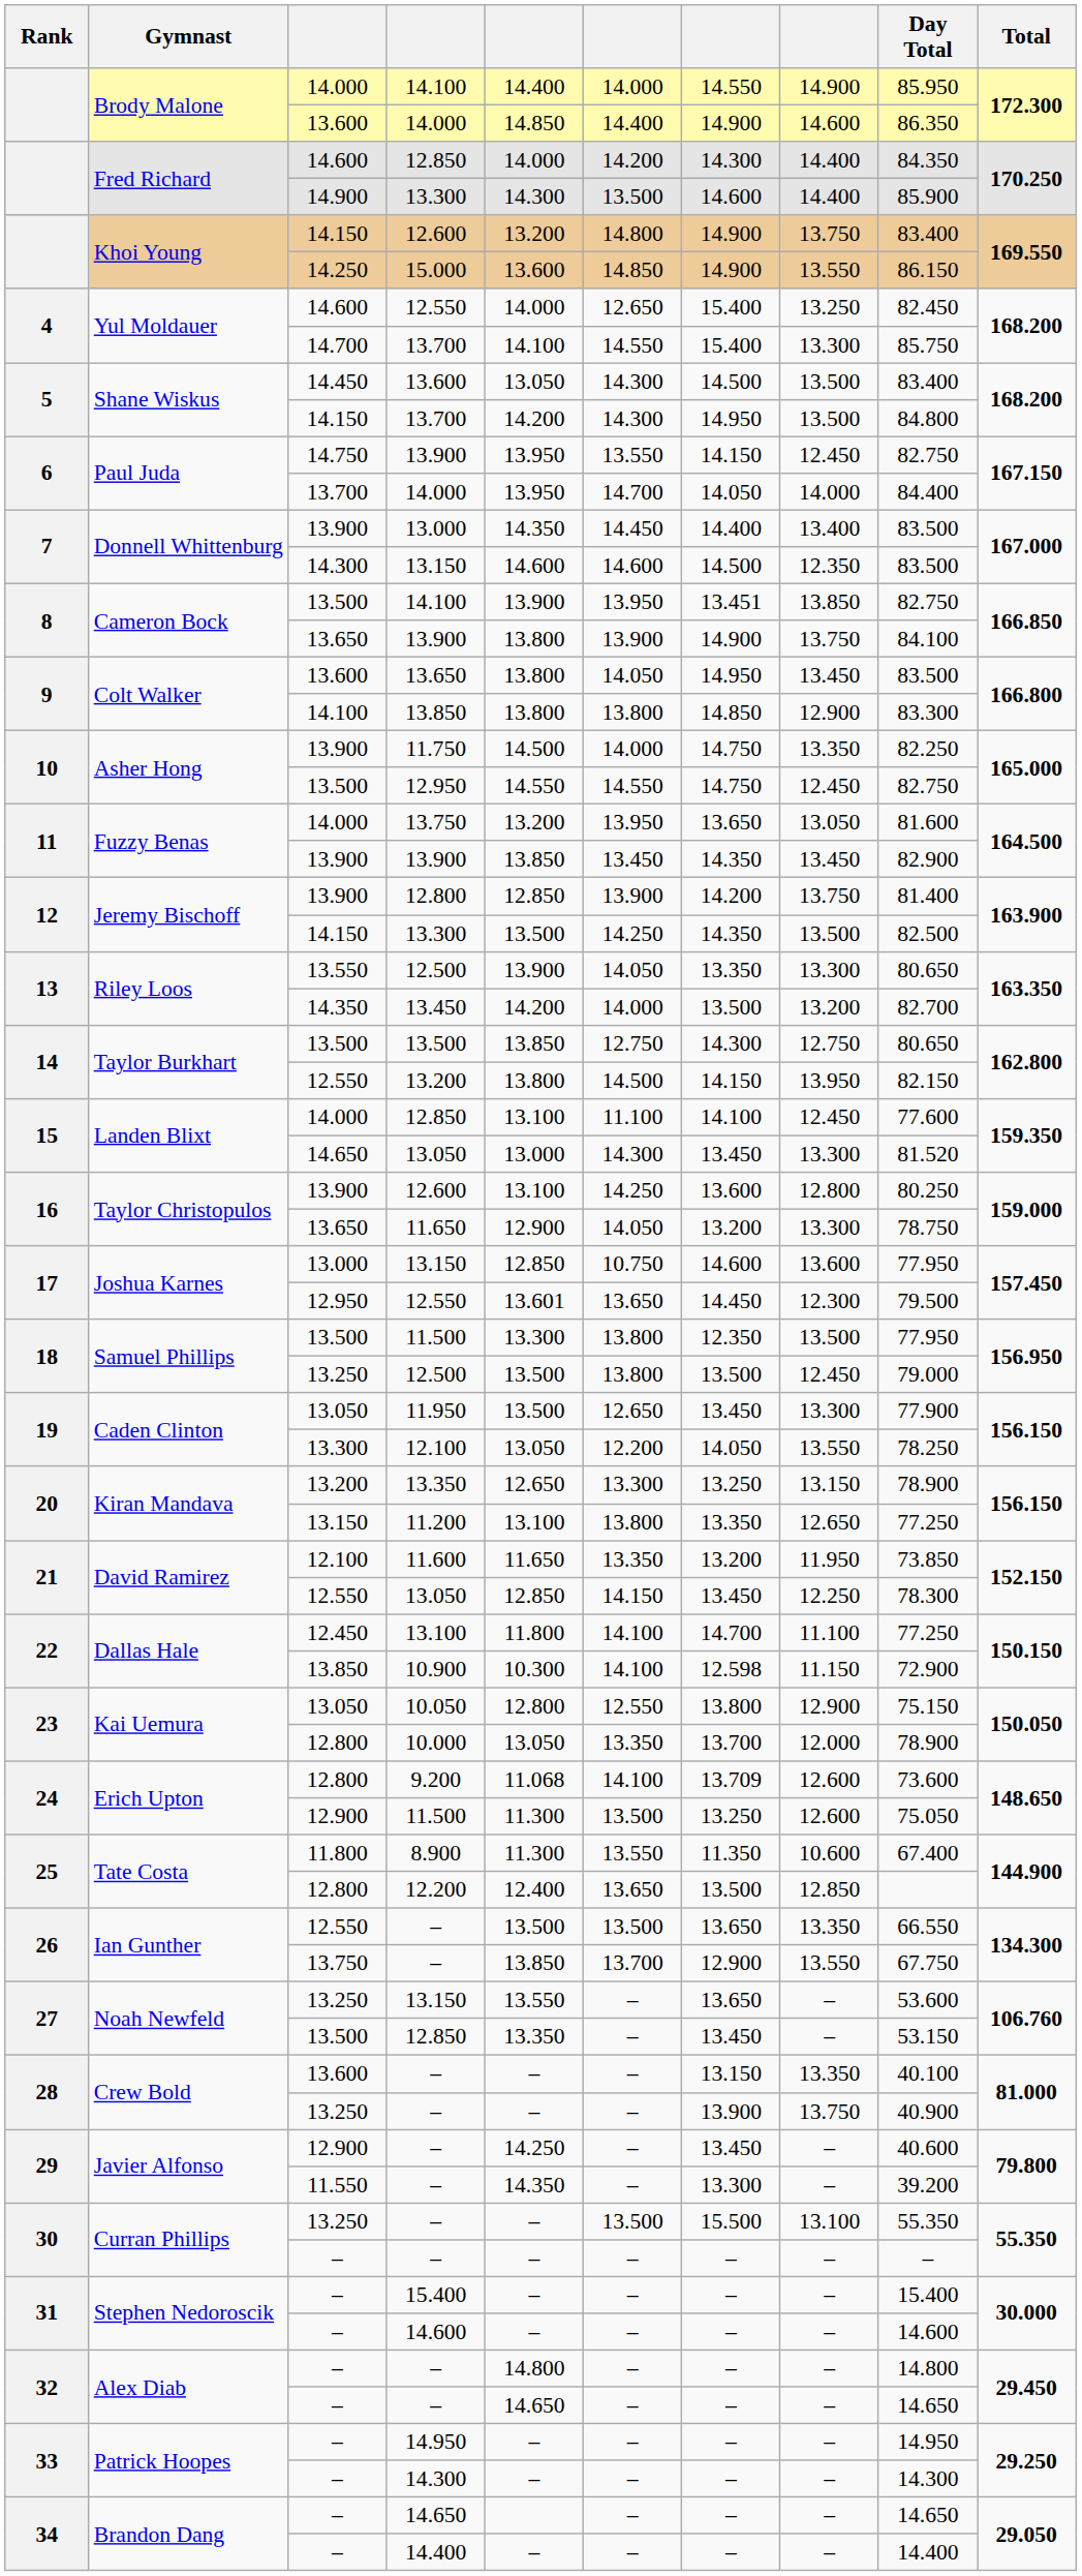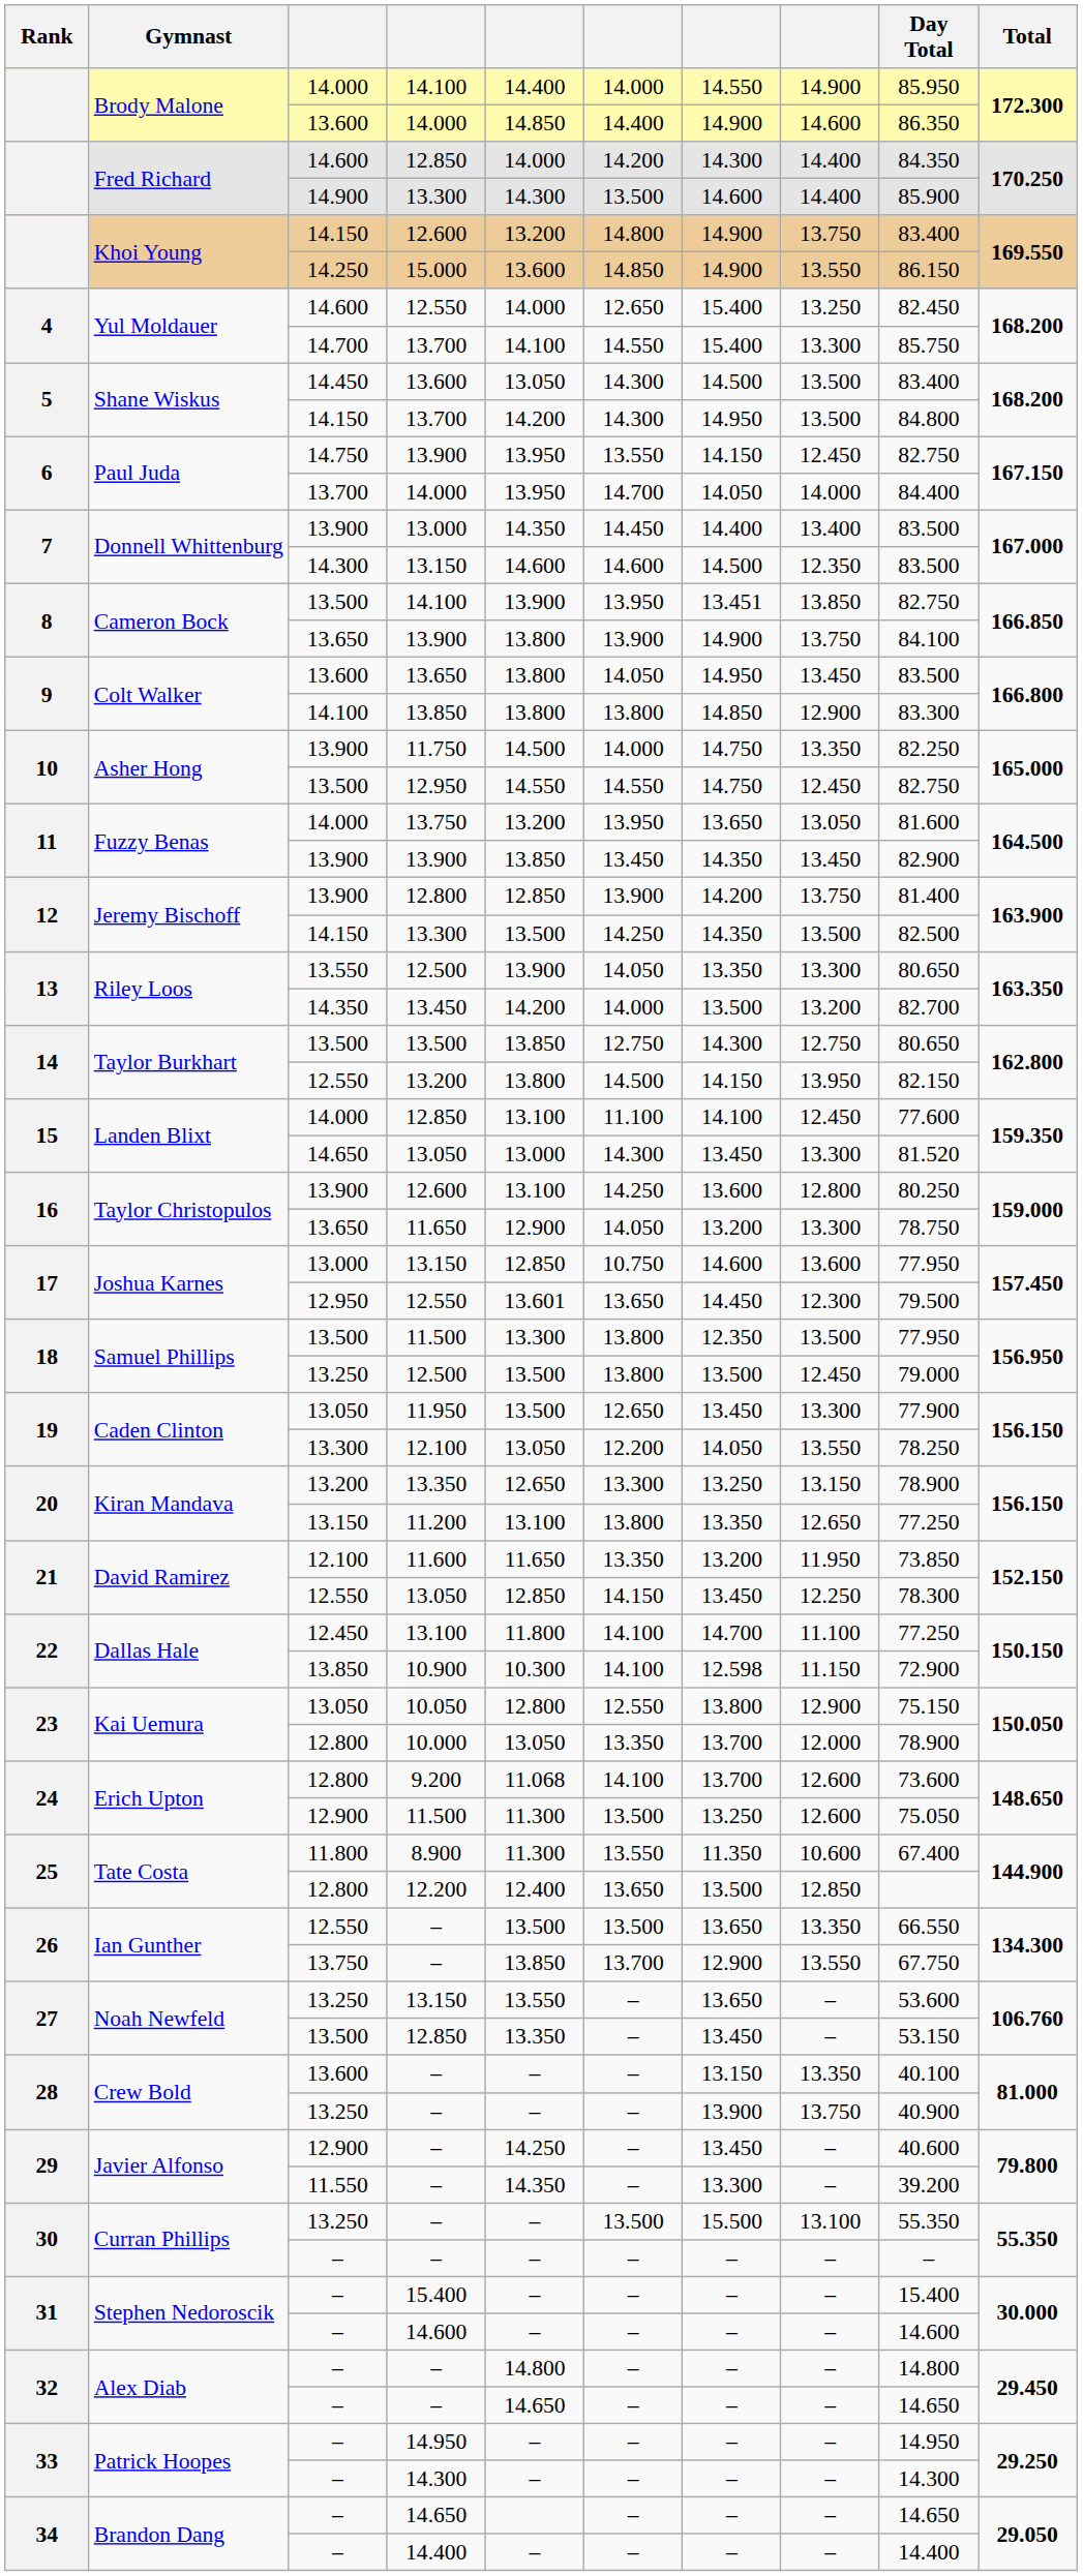9.200 | column 7: 13.709 -> 13.700
